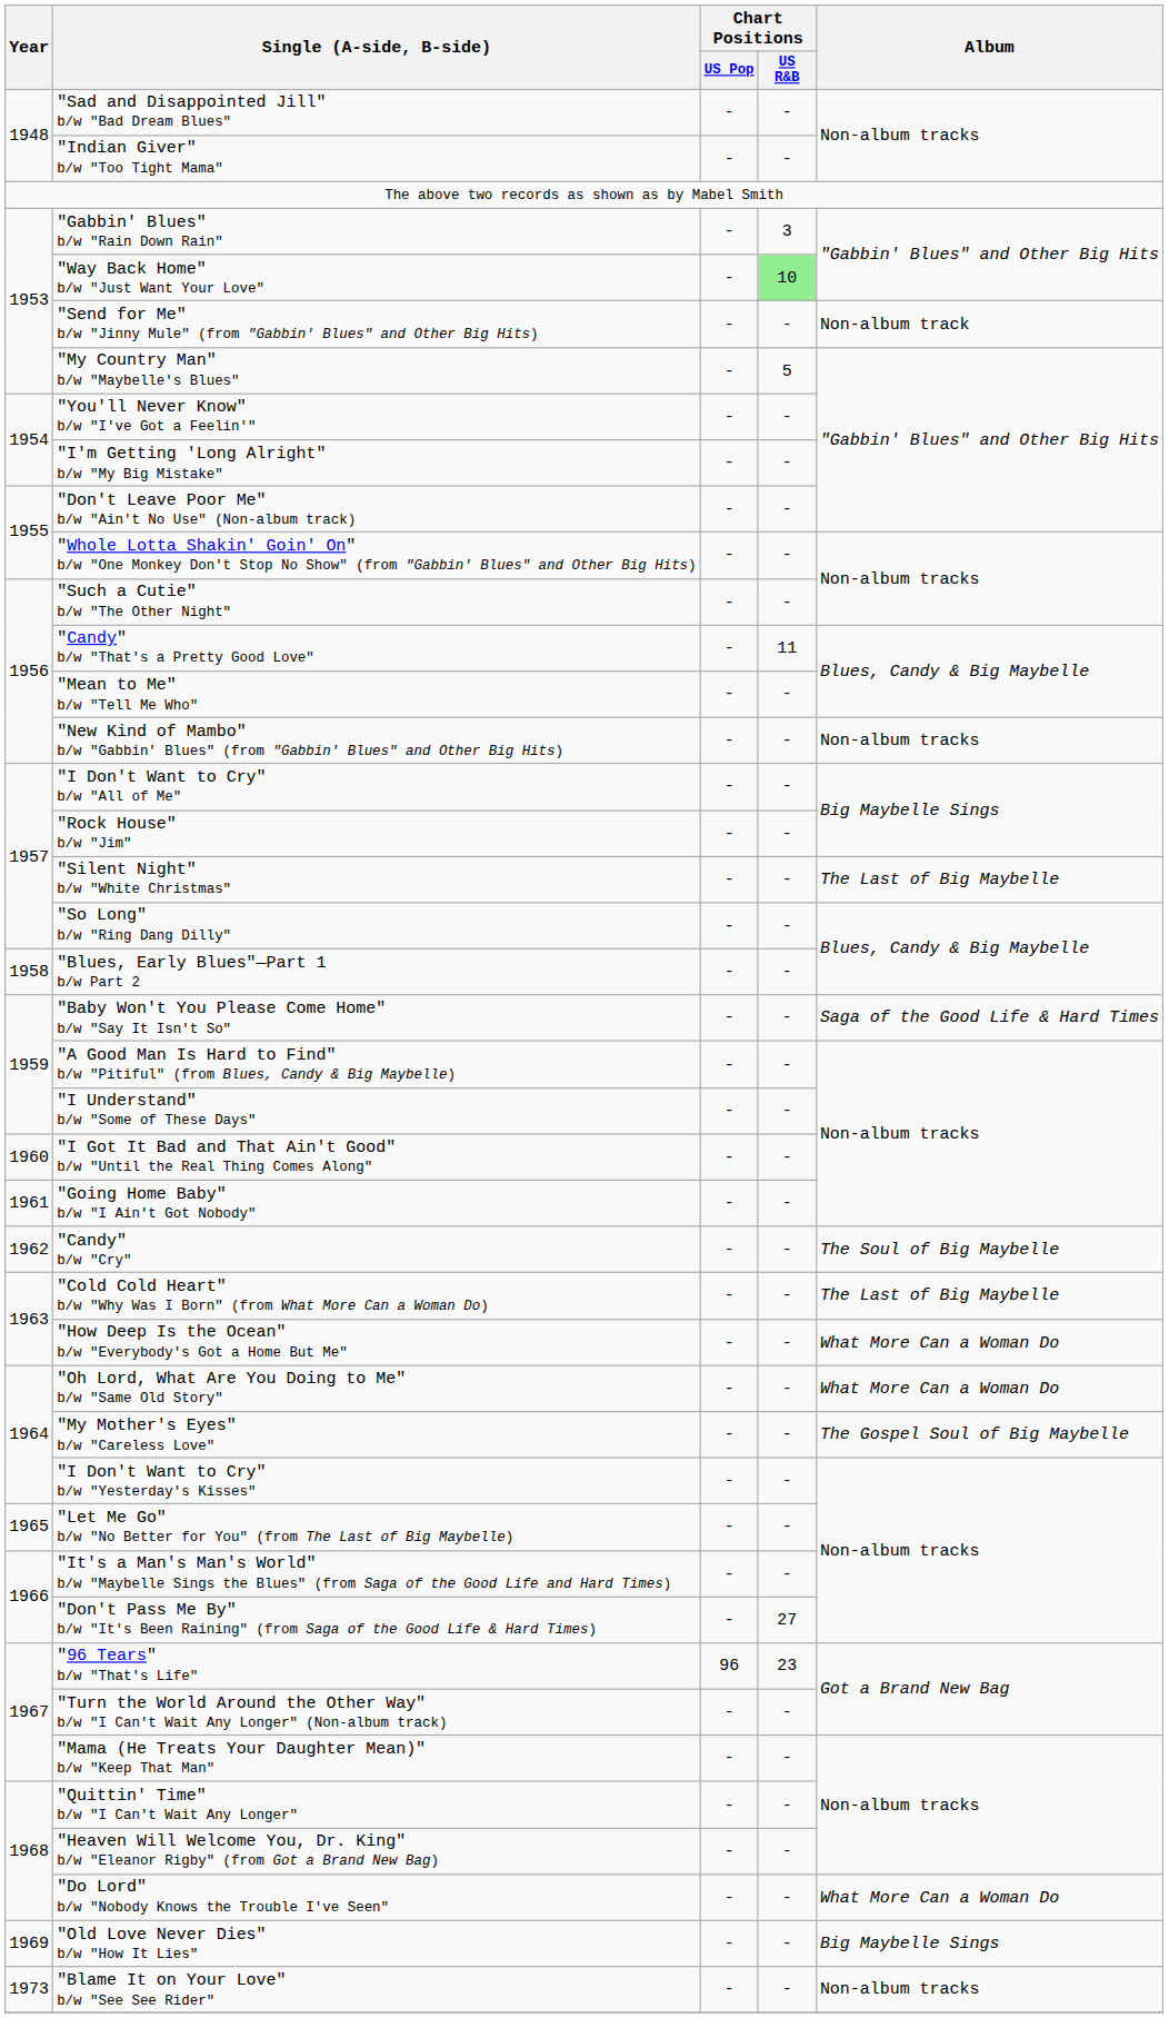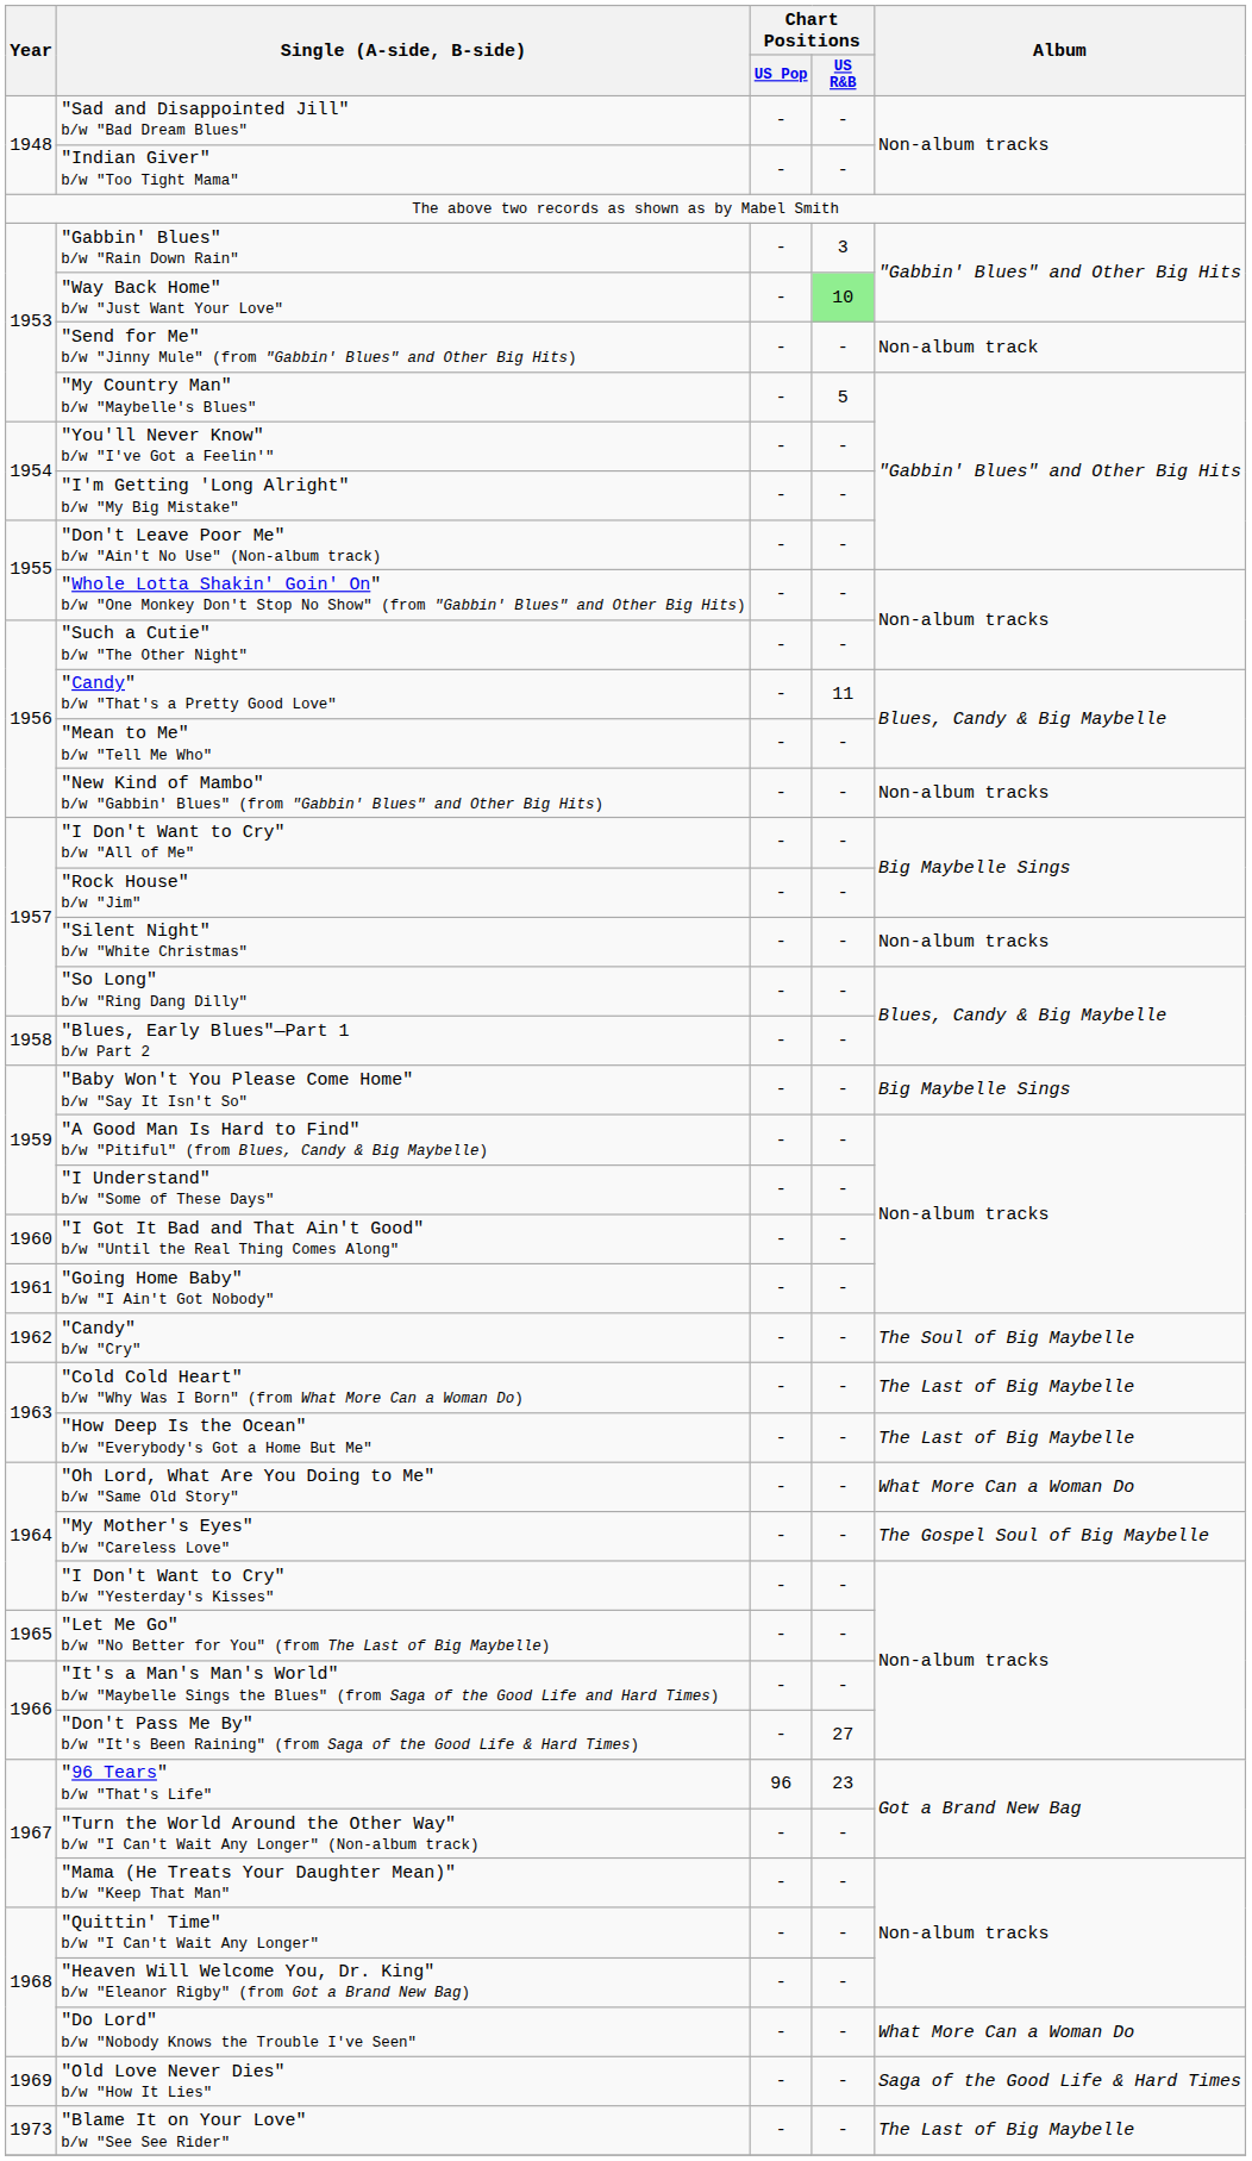"Silent Night" b/w "White Christmas" | Album: The Last of Big Maybelle -> Non-album tracks
"Baby Won't You Please Come Home" b/w "Say It Isn't So" | Album: Saga of the Good Life & Hard Times -> Big Maybelle Sings
"How Deep Is the Ocean" b/w "Everybody's Got a Home But Me" | Album: What More Can a Woman Do -> The Last of Big Maybelle
"Old Love Never Dies" b/w "How It Lies" | Album: Big Maybelle Sings -> Saga of the Good Life & Hard Times
"Blame It on Your Love" b/w "See See Rider" | Album: Non-album tracks -> The Last of Big Maybelle
